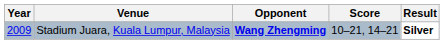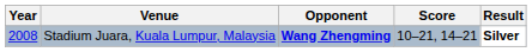Stadium Juara, Kuala Lumpur, Malaysia | Year: 2009 -> 2008
